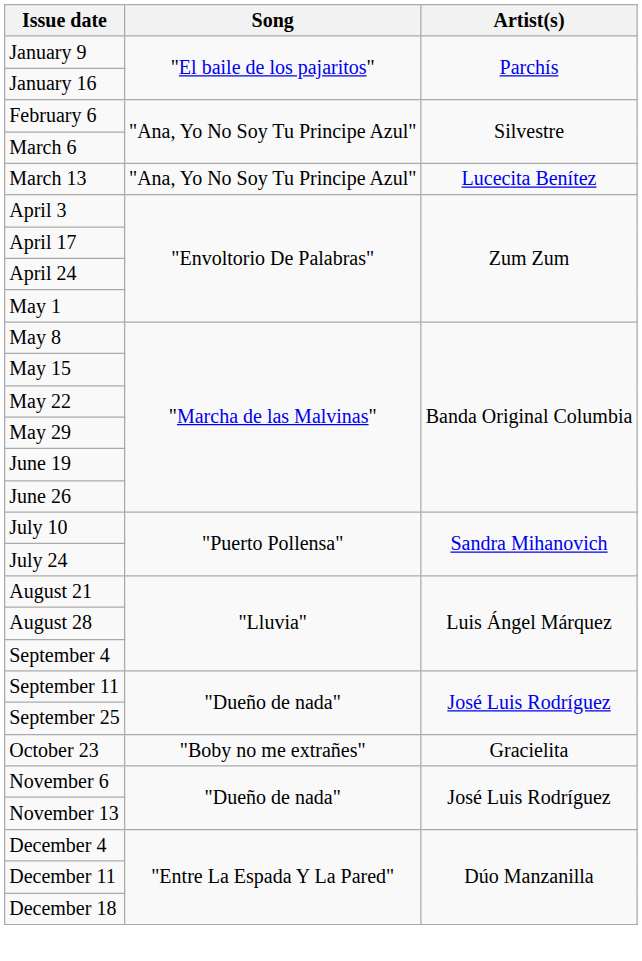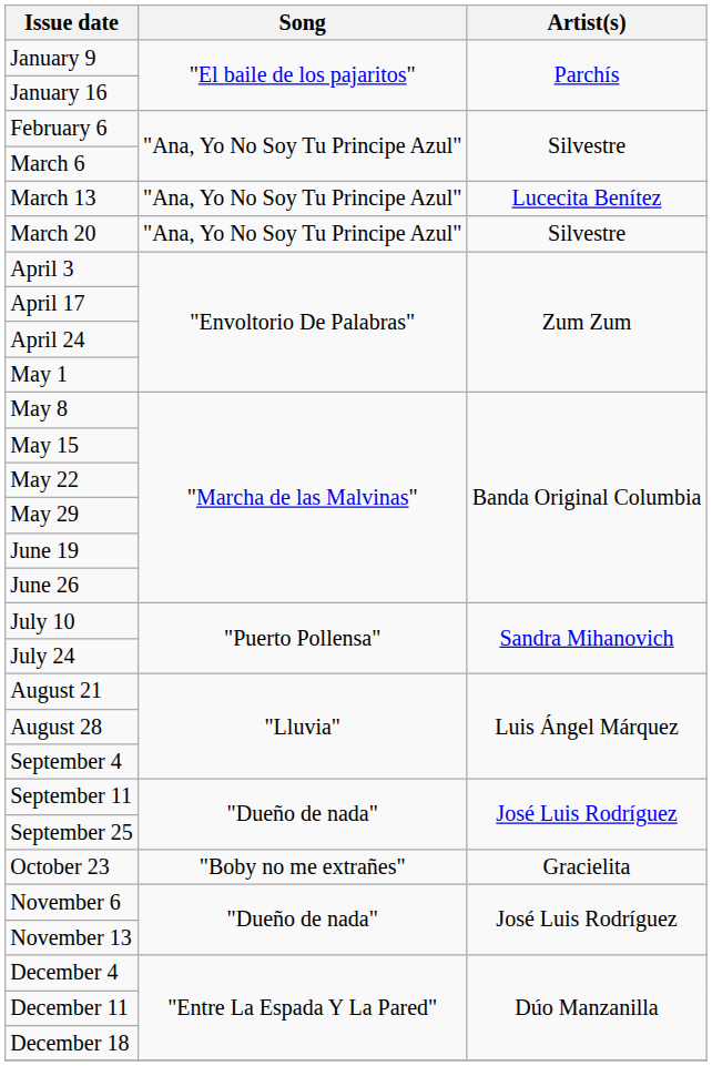+ row: March 20 | "Ana, Yo No Soy Tu Principe Azul" | Silvestre
